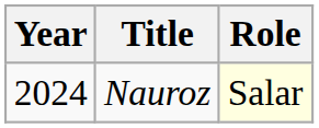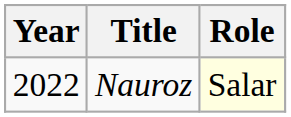Nauroz | Year: 2024 -> 2022
